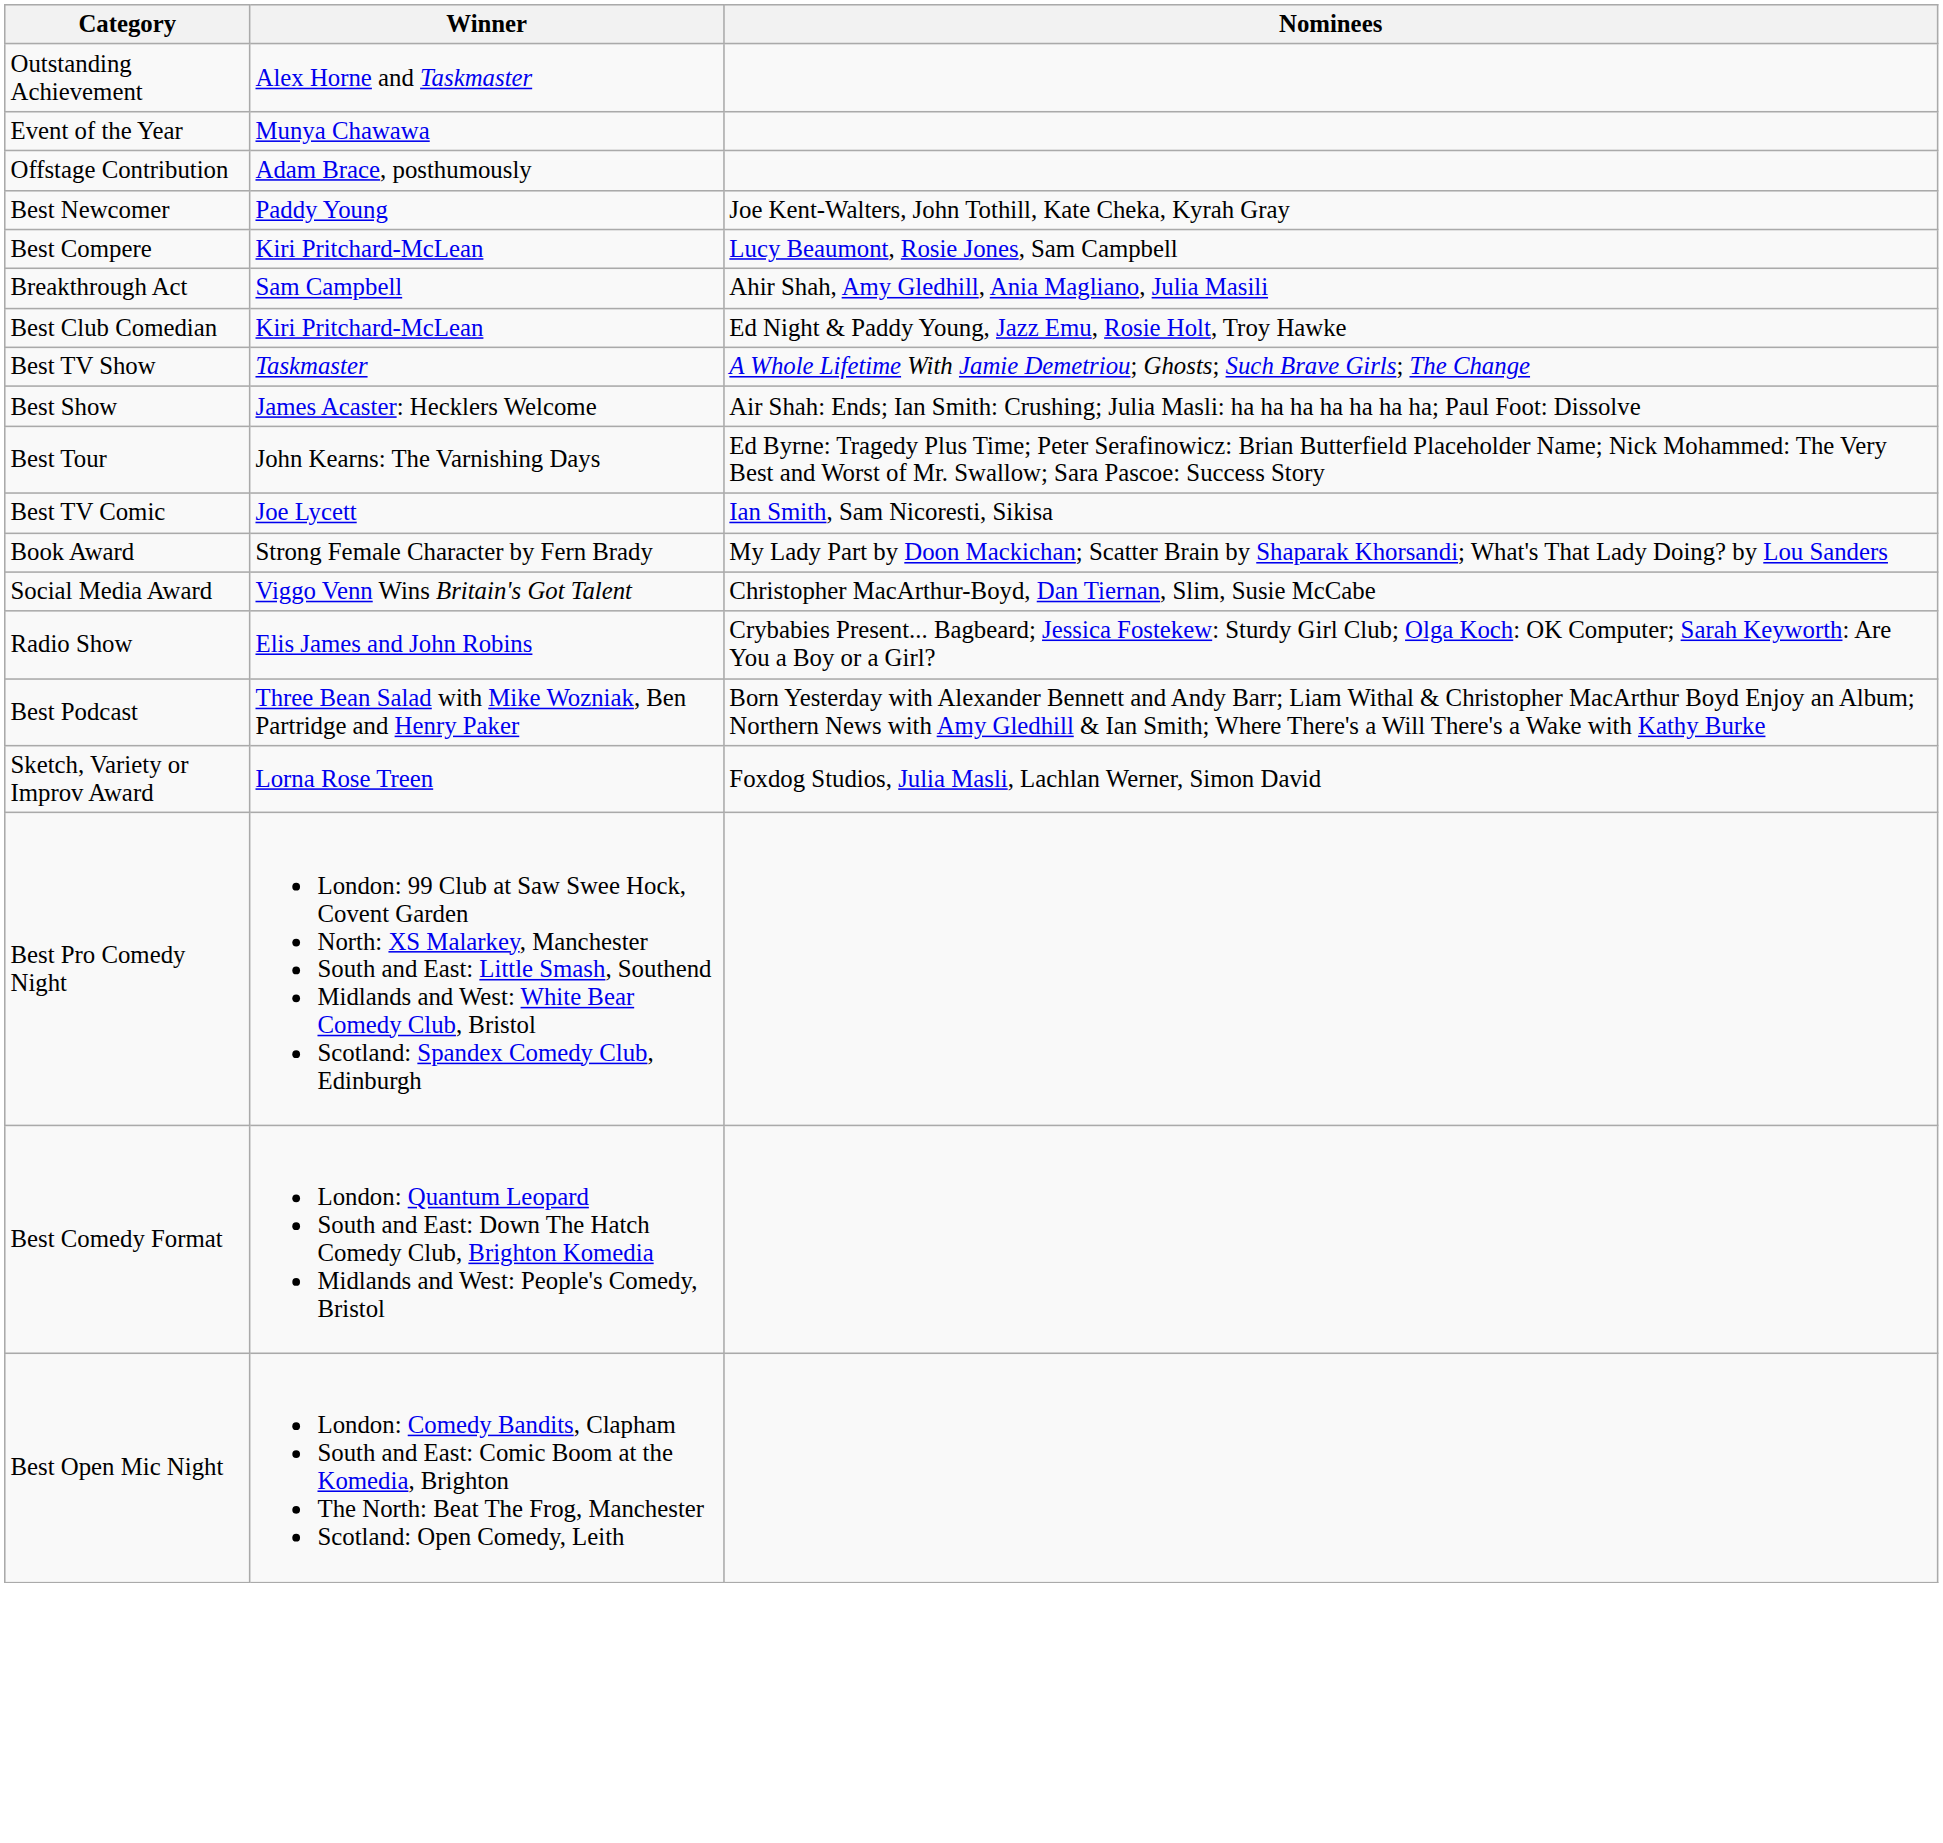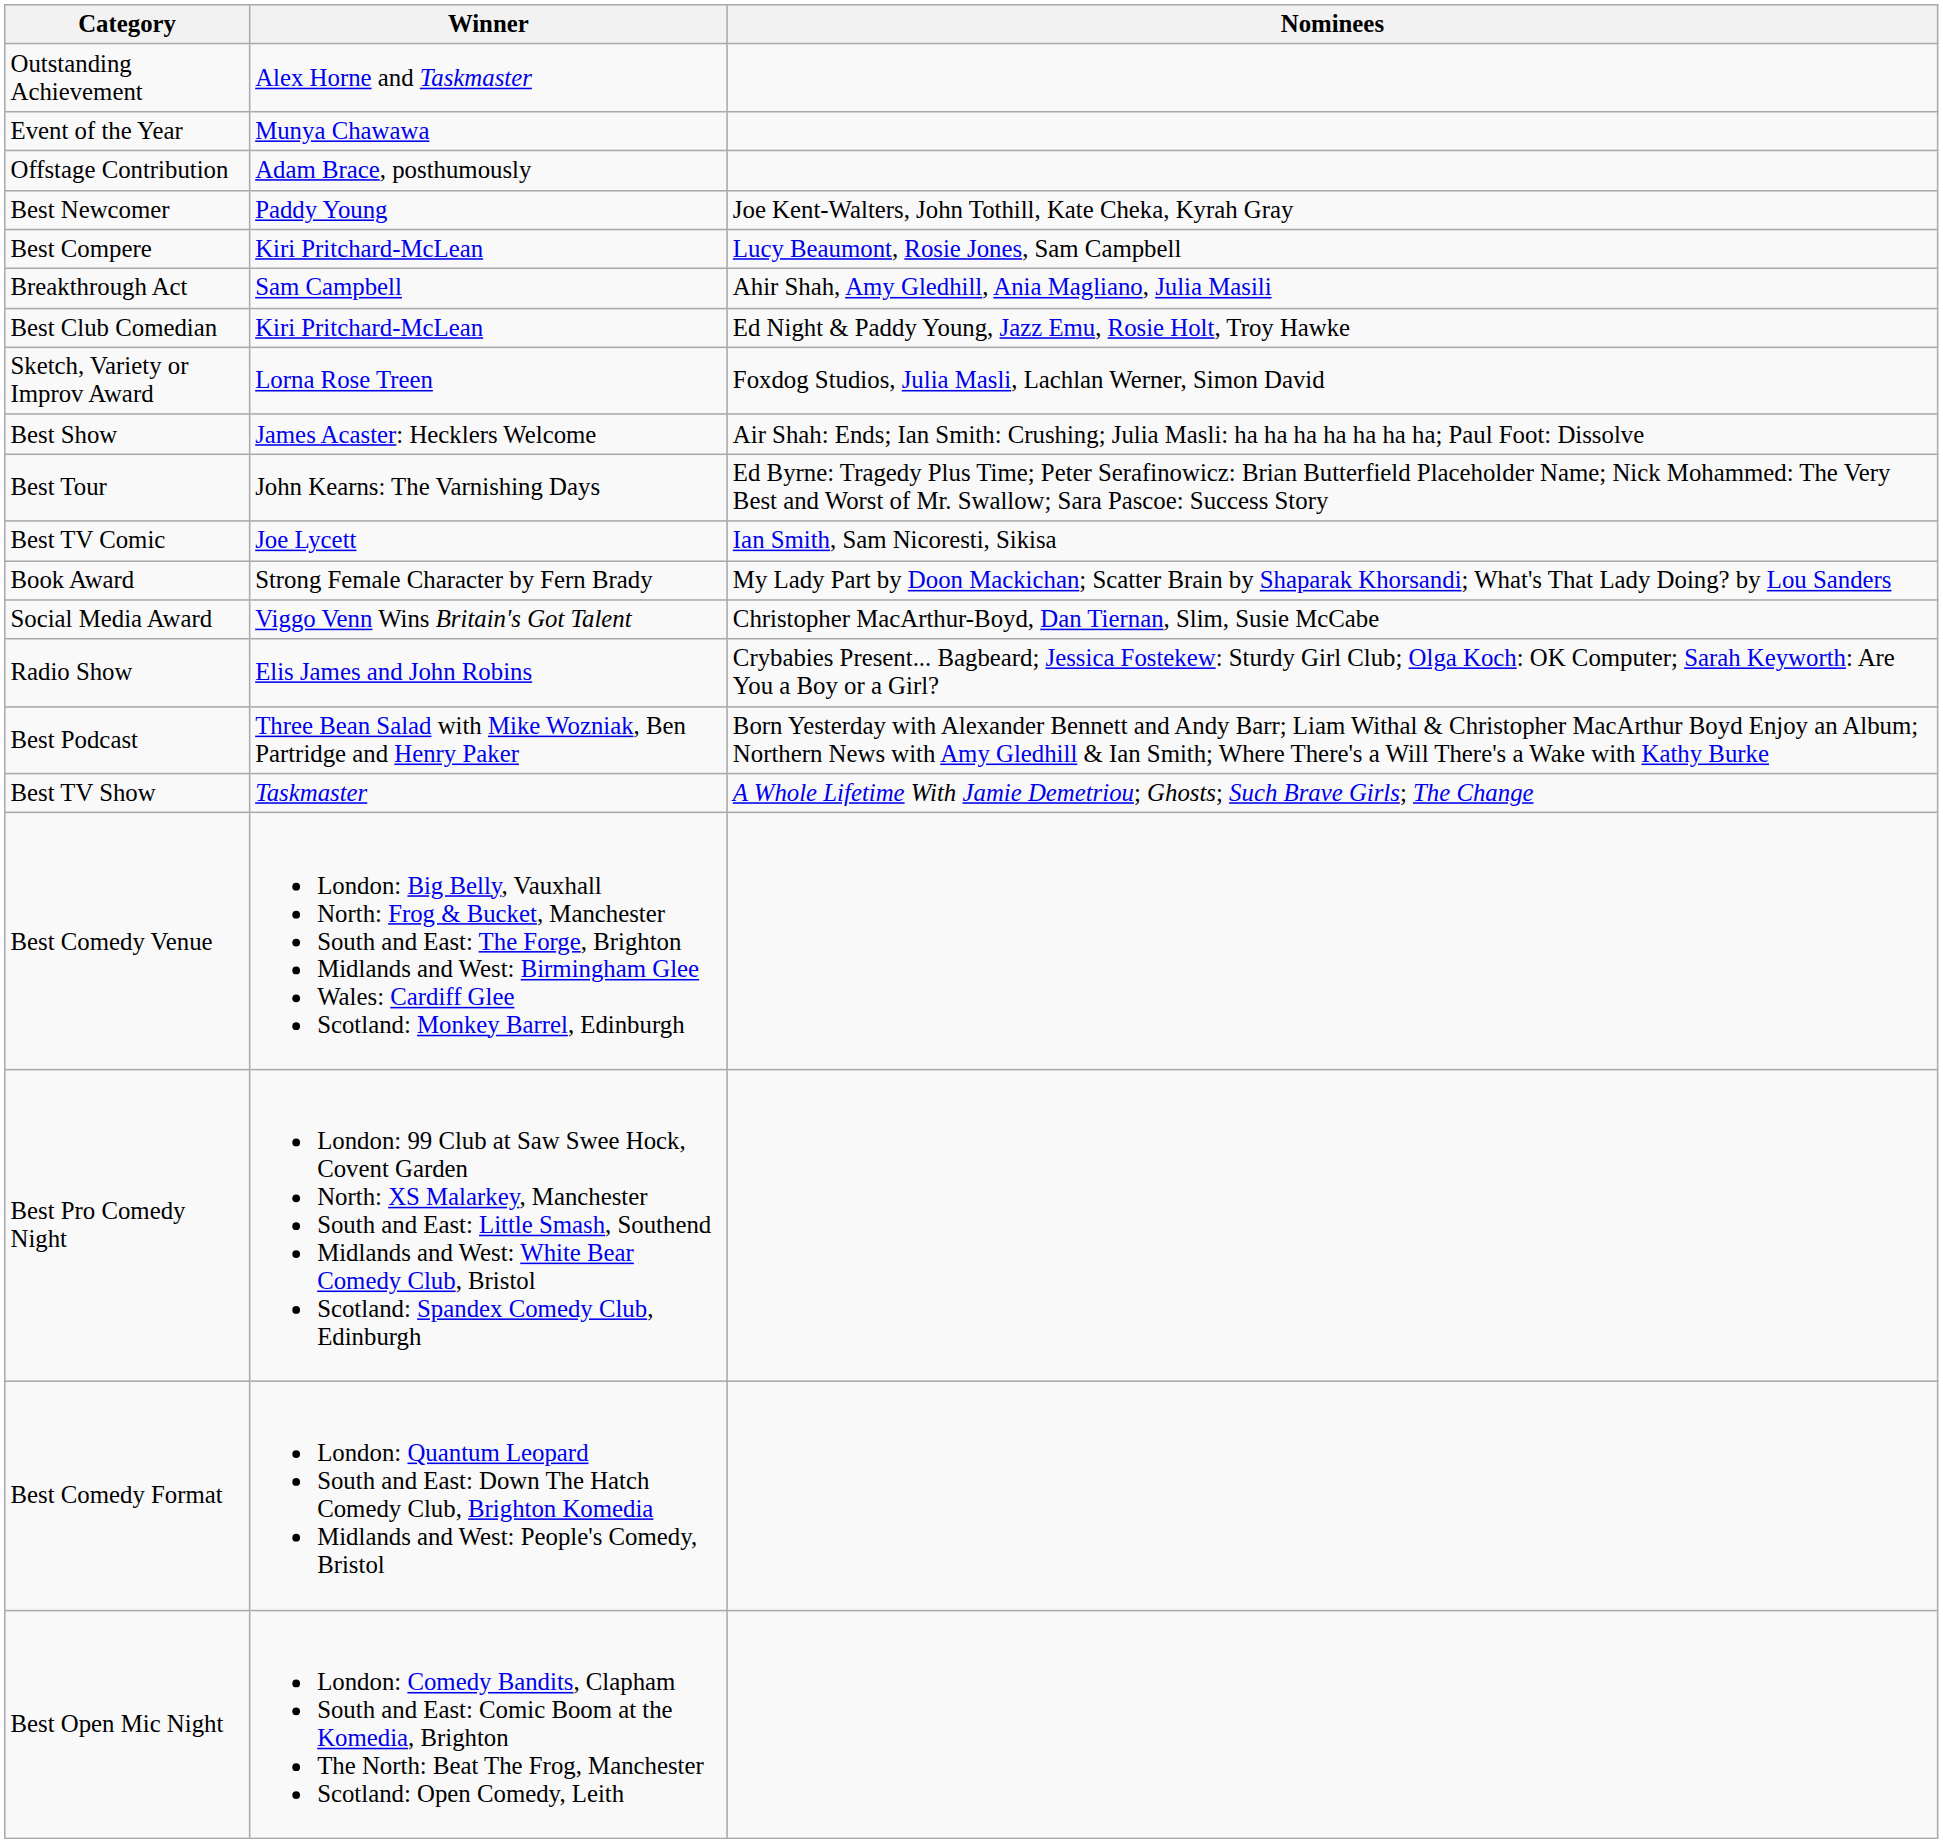rows swapped: Sketch, Variety or Improv Award <-> Best TV Show
+ row: Best Comedy Venue | London: Big Belly, Vauxhall North: Frog & Bucket, Manchester South and East: The Forge, Brighton Midlands and West: Birmingham Glee Wales: Cardiff Glee Scotland: Monkey Barrel, Edinburgh
